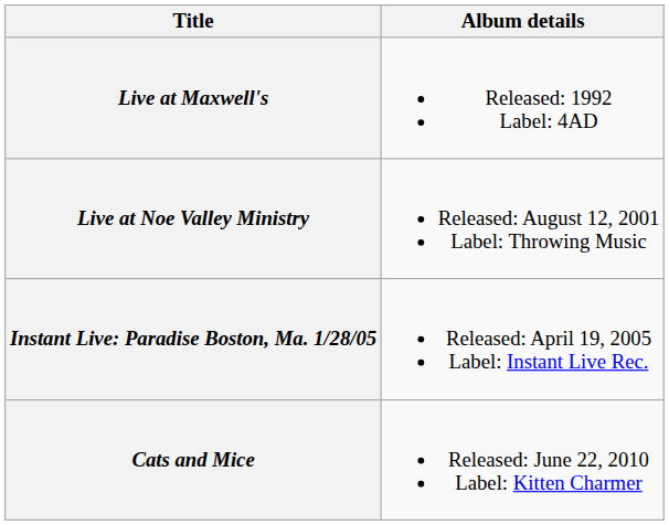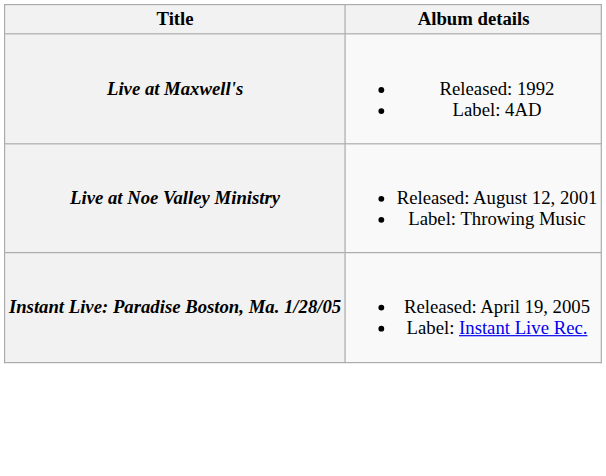- row: Cats and Mice | Released: June 22, 2010 Label: Kitten Charmer
